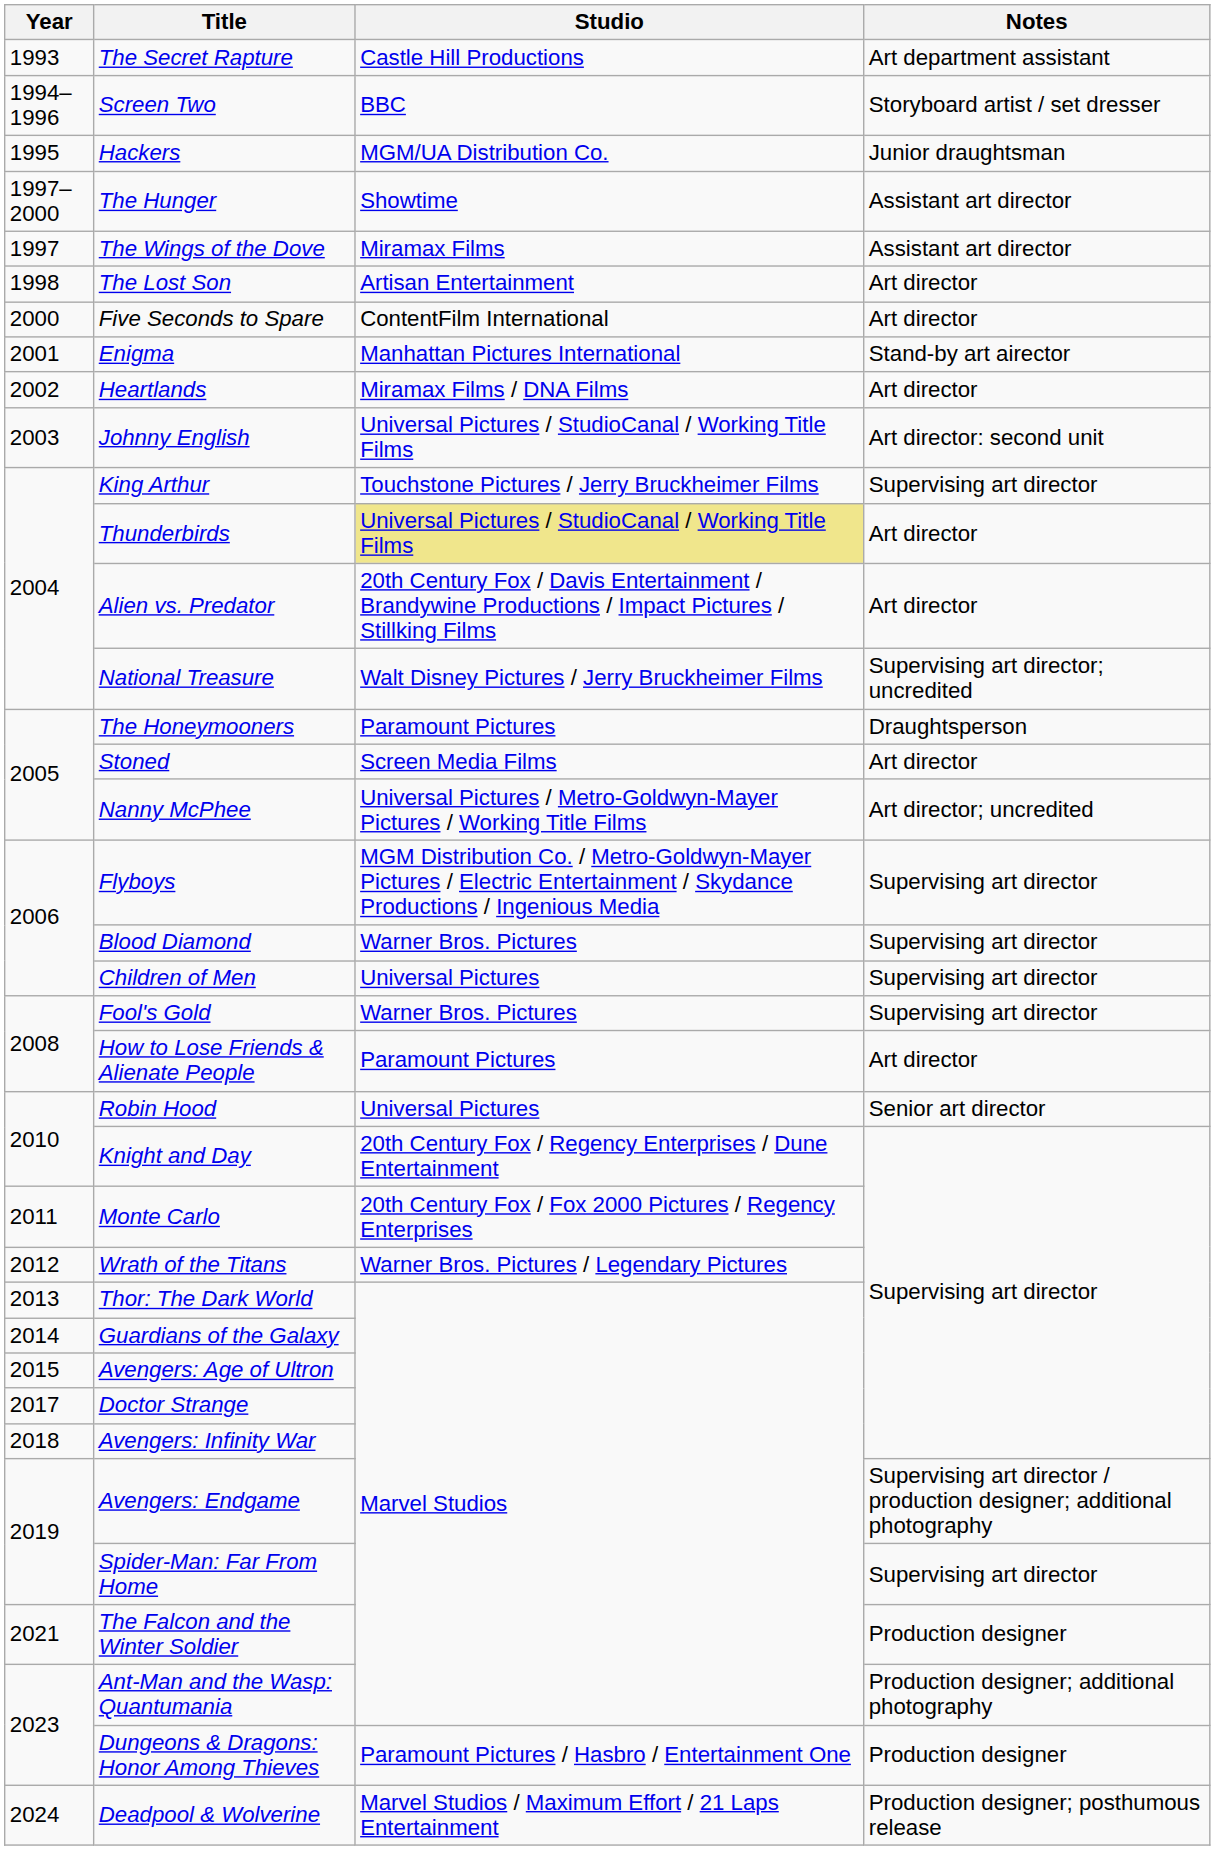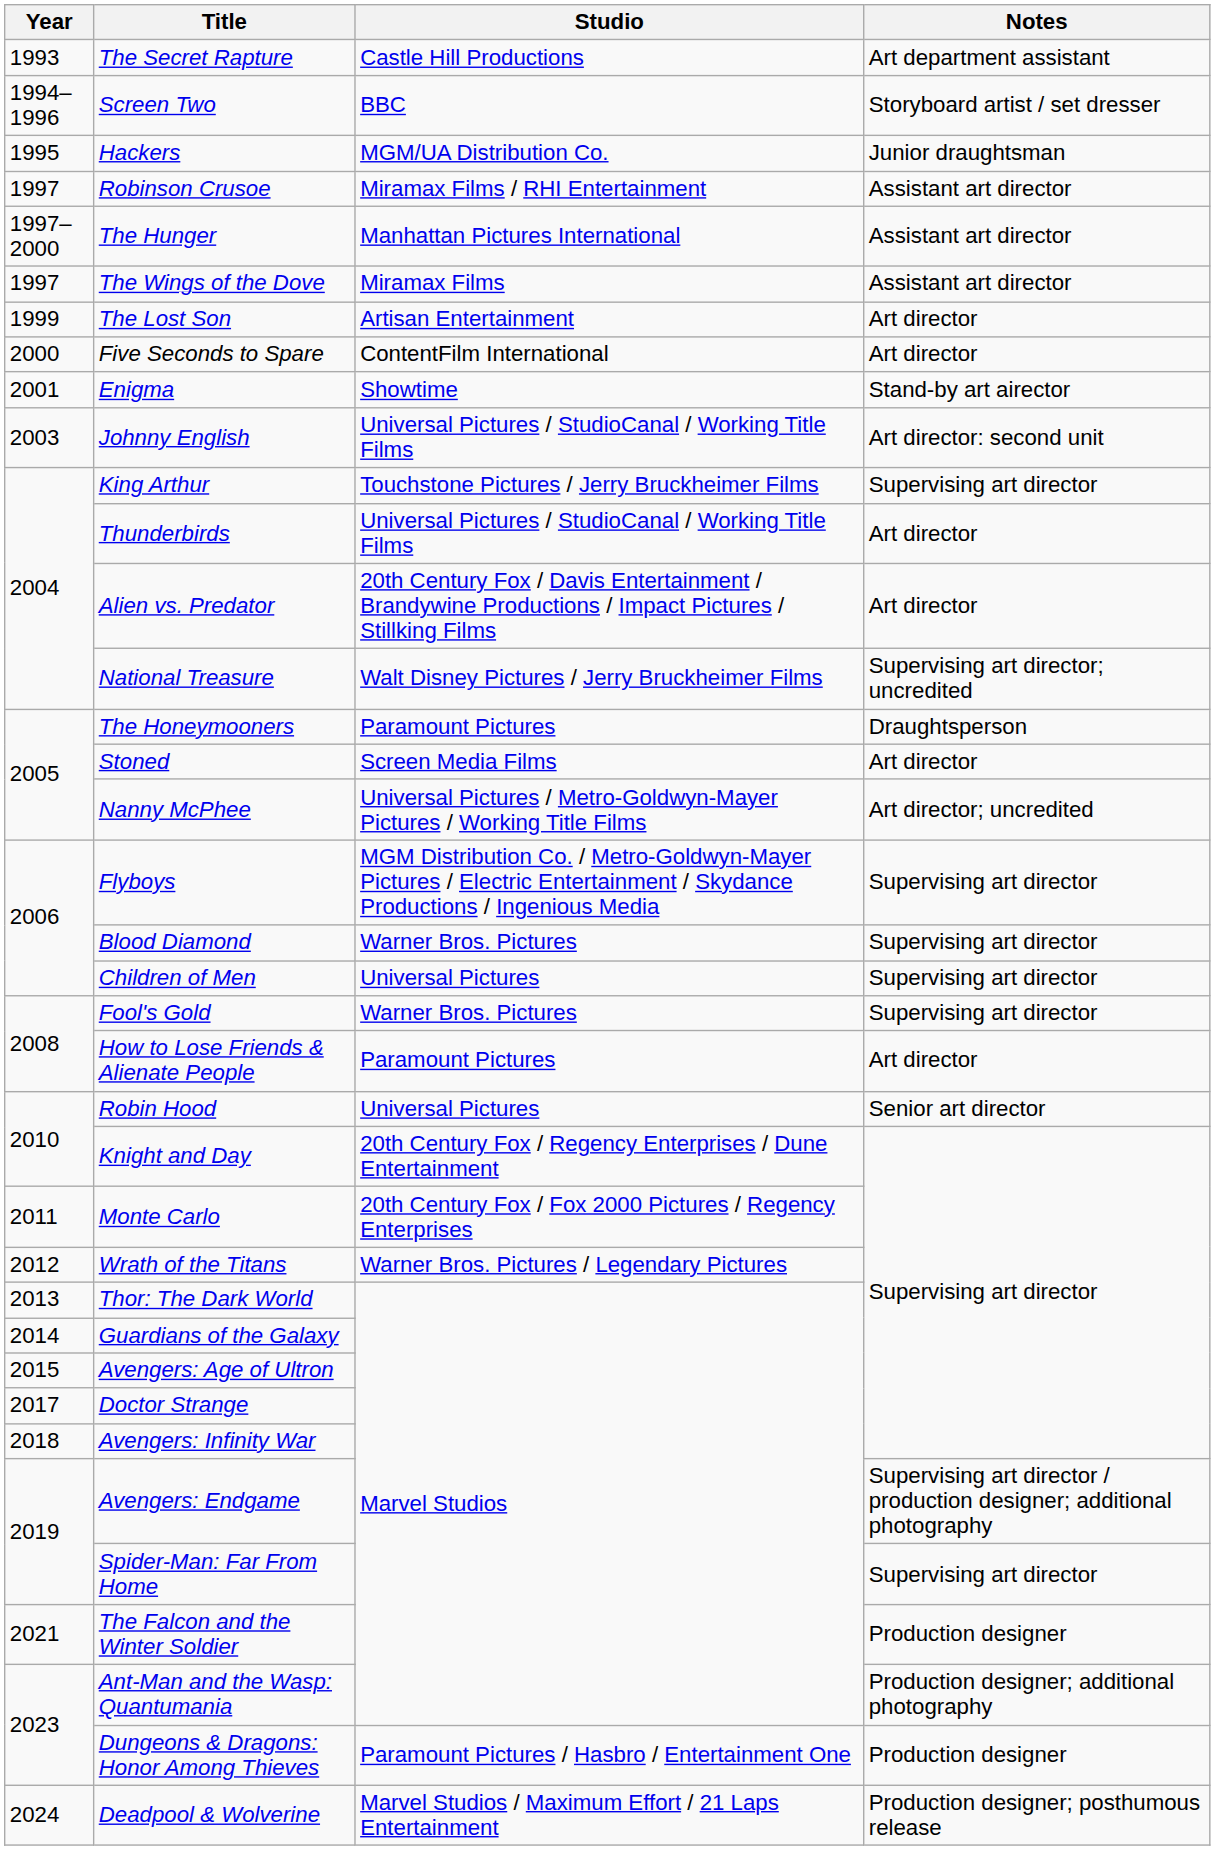+ row: 1997 | Robinson Crusoe | Miramax Films / RHI Entertainment | Assistant art director
The Hunger | Studio: Showtime -> Manhattan Pictures International
The Lost Son | Year: 1998 -> 1999
Enigma | Studio: Manhattan Pictures International -> Showtime
- row: 2002 | Heartlands | Miramax Films / DNA Films | Art director
Thunderbirds | Studio: khaki background -> no background
